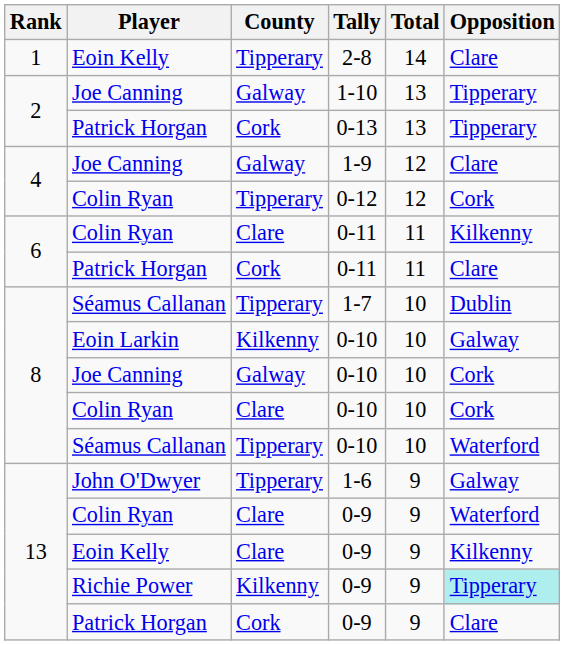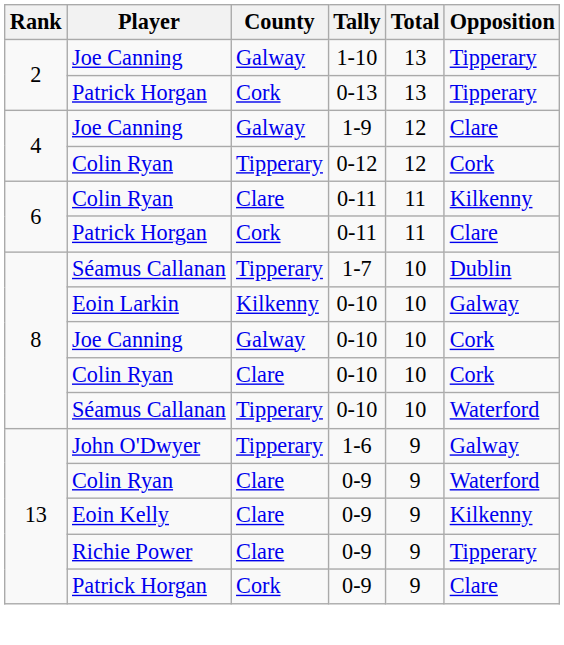- row: 1 | Eoin Kelly | Tipperary | 2-8 | 14 | Clare
Richie Power / 0-9 | County: Kilkenny -> Clare
Richie Power / 0-9 | Opposition: paleturquoise background -> no background
